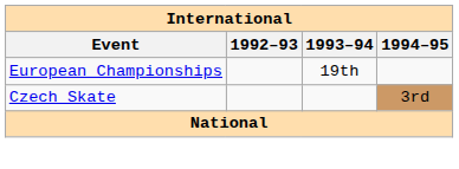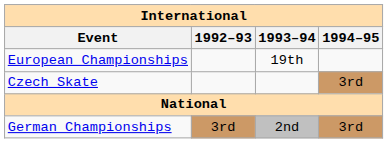+ row: German Championships | 3rd | 2nd | 3rd
